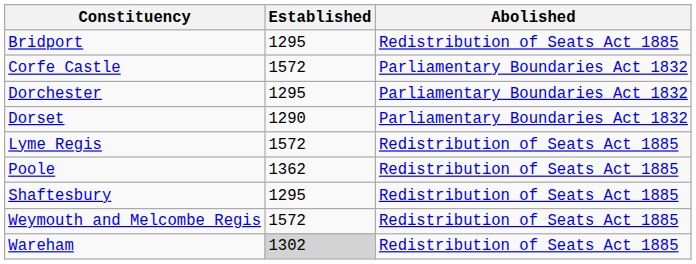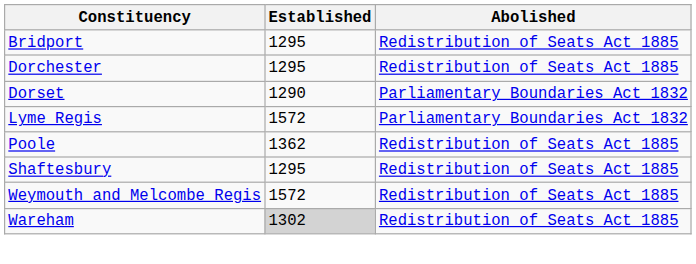- row: Corfe Castle | 1572 | Parliamentary Boundaries Act 1832
Dorchester | Abolished: Parliamentary Boundaries Act 1832 -> Redistribution of Seats Act 1885
Lyme Regis | Abolished: Redistribution of Seats Act 1885 -> Parliamentary Boundaries Act 1832
